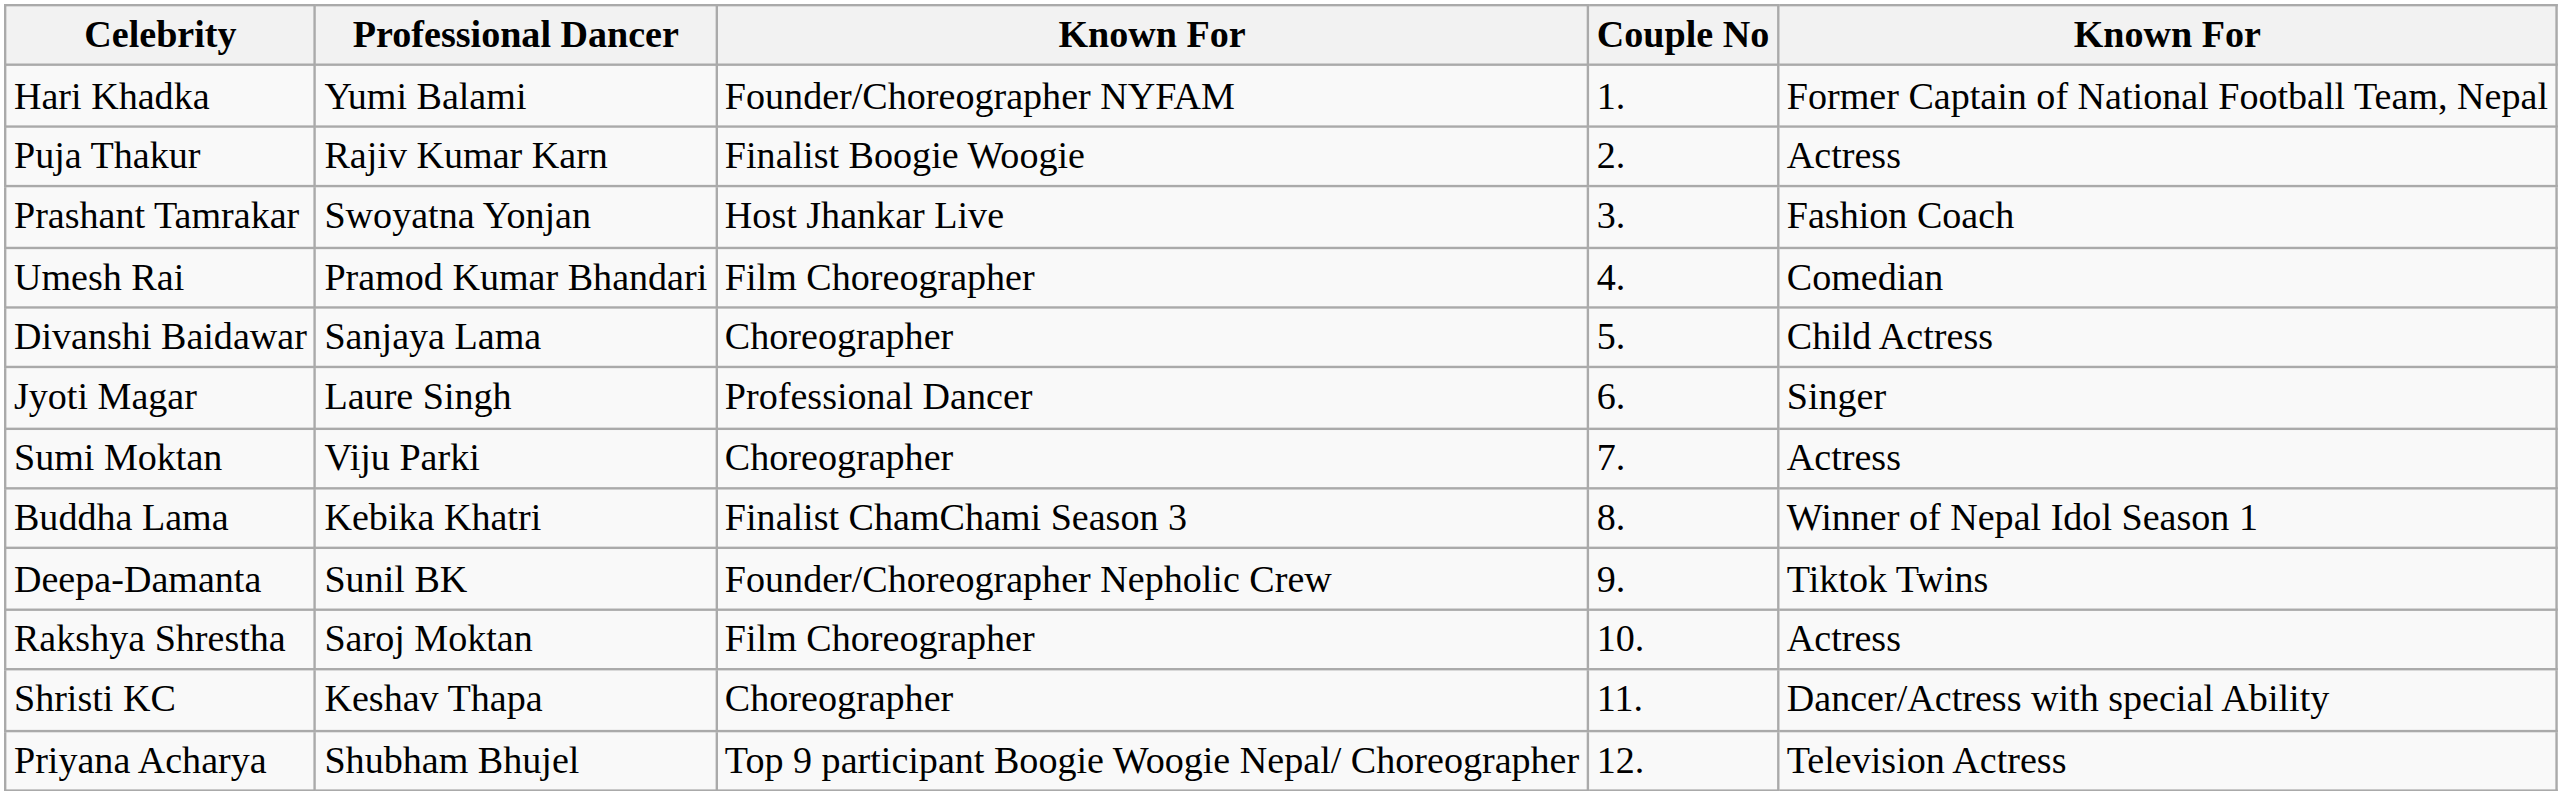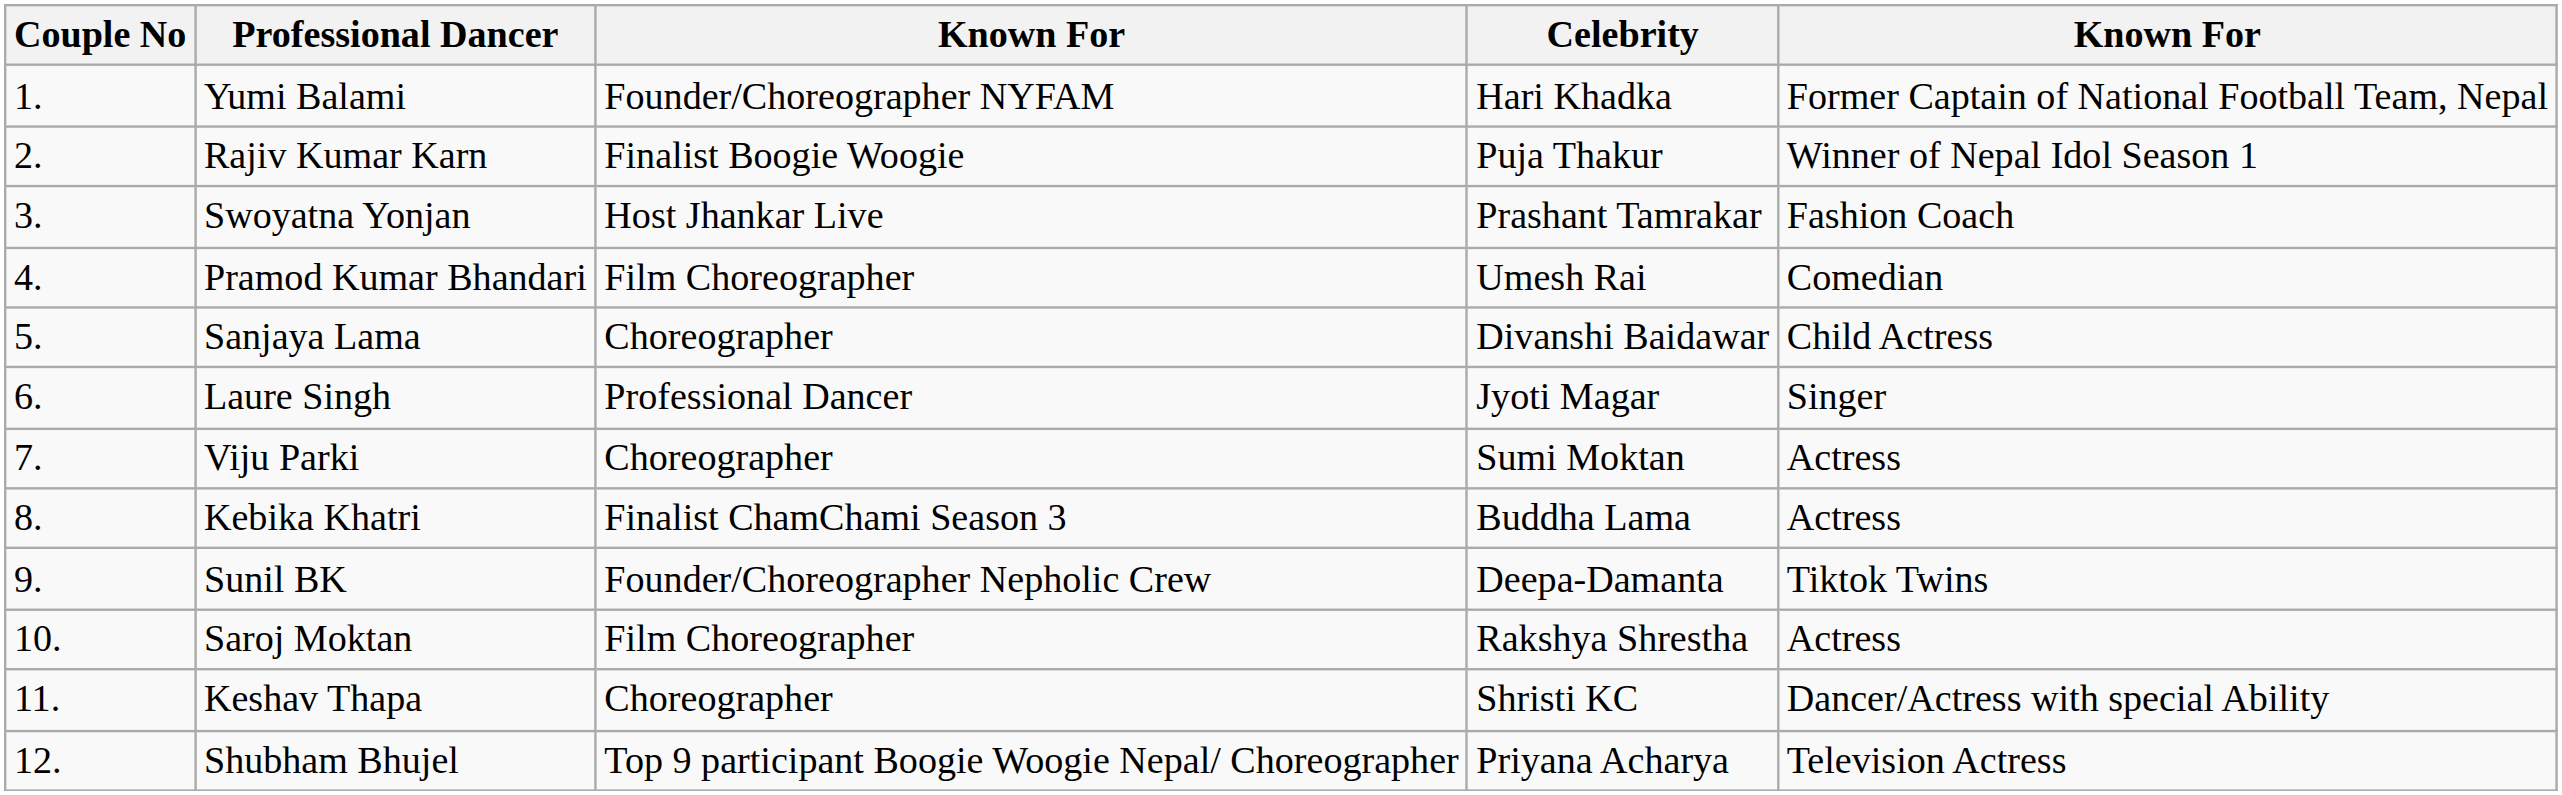columns swapped: Couple No <-> Celebrity
Rajiv Kumar Karn | column 5: Actress -> Winner of Nepal Idol Season 1
Kebika Khatri | column 5: Winner of Nepal Idol Season 1 -> Actress
